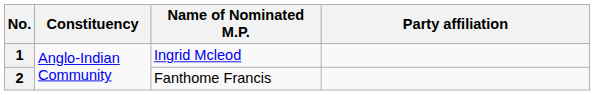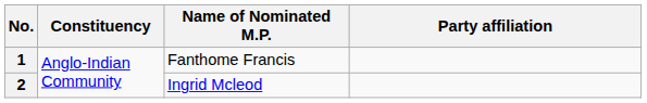1 | Name of Nominated M.P.: Ingrid Mcleod -> Fanthome Francis
2 | Name of Nominated M.P.: Fanthome Francis -> Ingrid Mcleod
